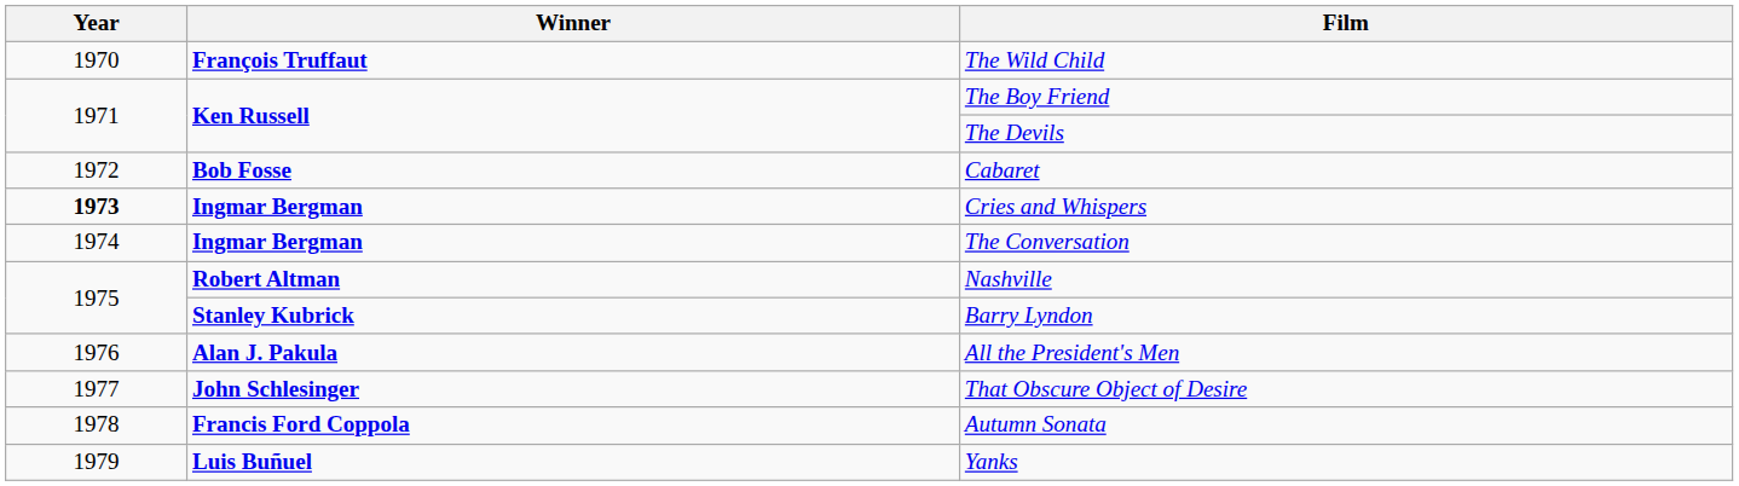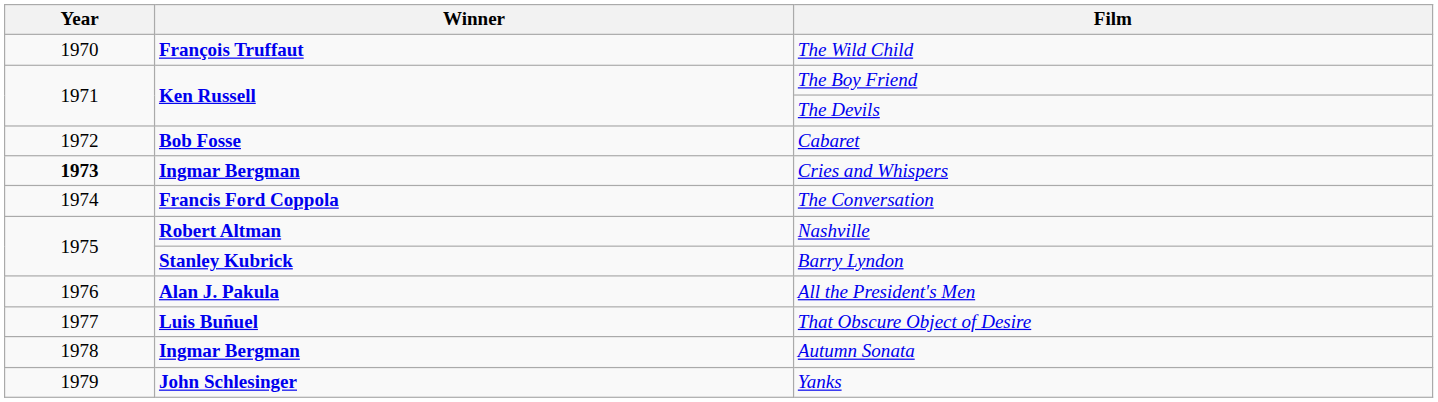The Conversation | Winner: Ingmar Bergman -> Francis Ford Coppola
That Obscure Object of Desire | Winner: John Schlesinger -> Luis Buñuel
Autumn Sonata | Winner: Francis Ford Coppola -> Ingmar Bergman
Yanks | Winner: Luis Buñuel -> John Schlesinger
